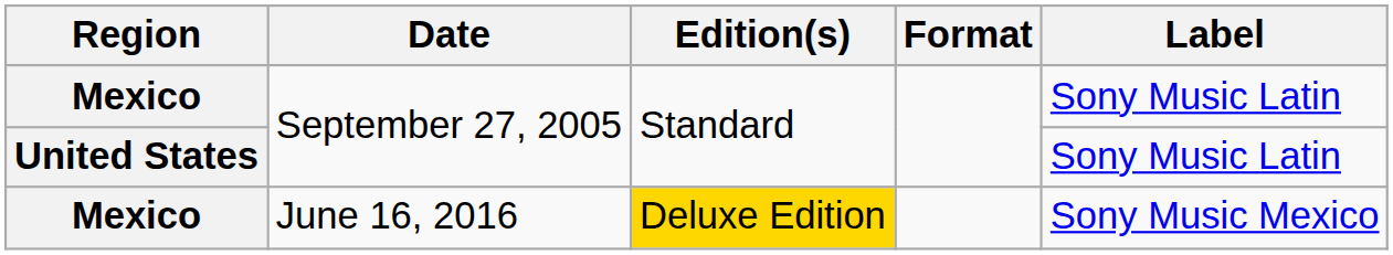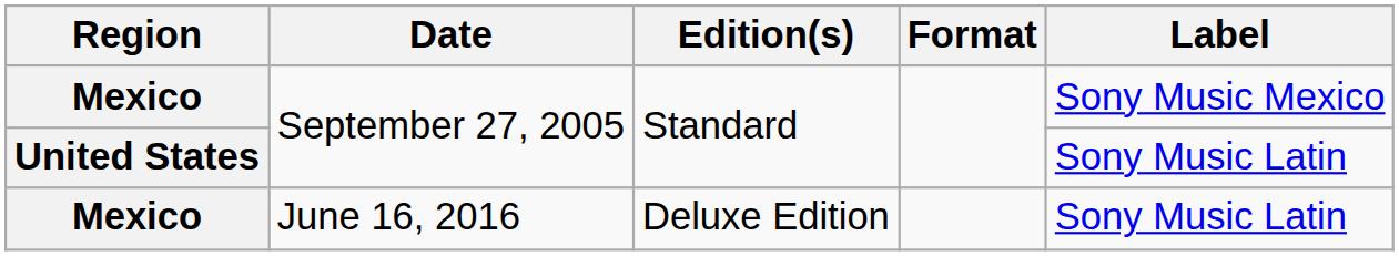Mexico / September 27, 2005 | Label: Sony Music Latin -> Sony Music Mexico
Mexico / June 16, 2016 | Edition(s): gold background -> no background
Mexico / June 16, 2016 | Label: Sony Music Mexico -> Sony Music Latin
